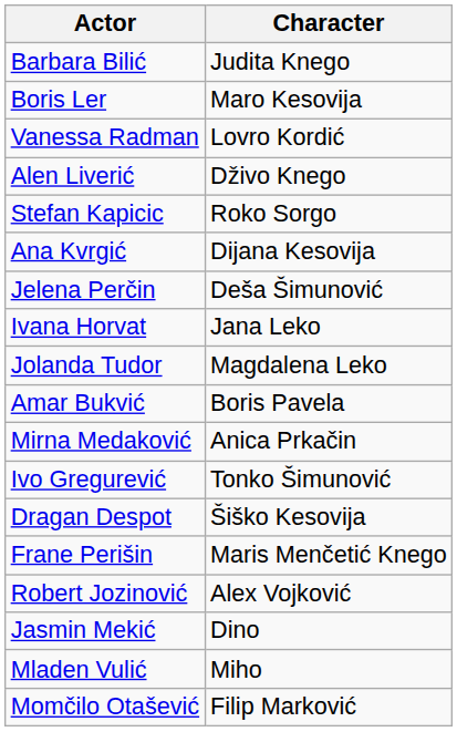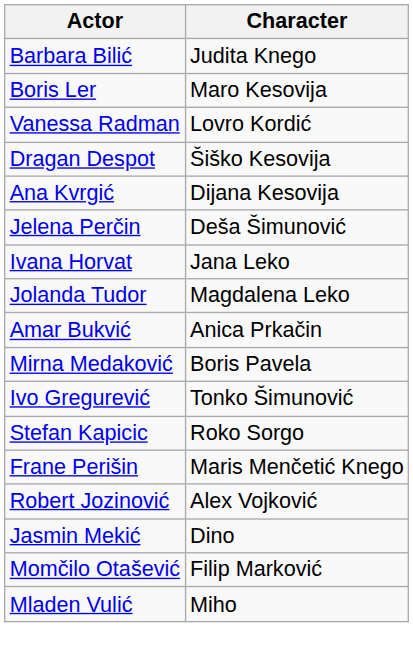- row: Alen Liverić | Dživo Knego
rows swapped: Dragan Despot <-> Stefan Kapicic
Amar Bukvić | Character: Boris Pavela -> Anica Prkačin
Mirna Medaković | Character: Anica Prkačin -> Boris Pavela
rows swapped: Momčilo Otašević <-> Mladen Vulić
